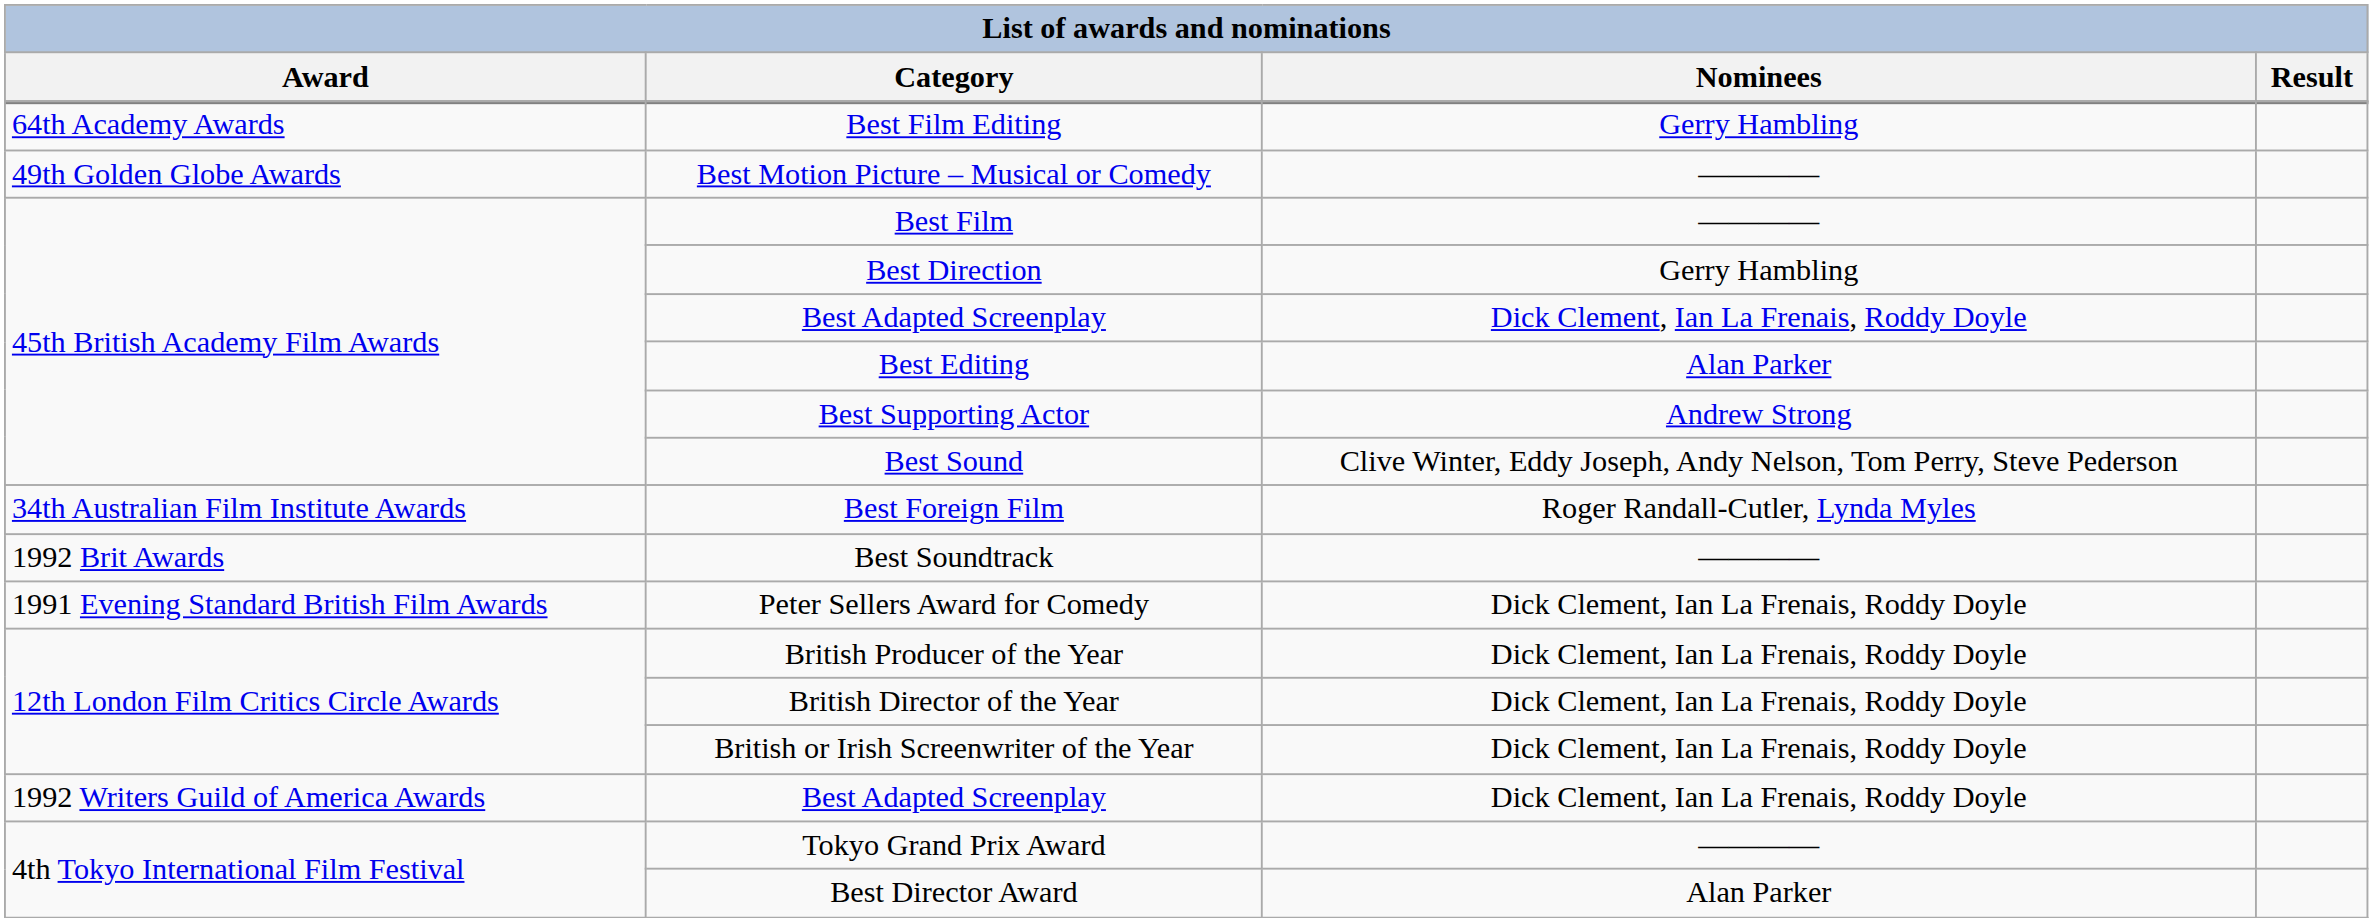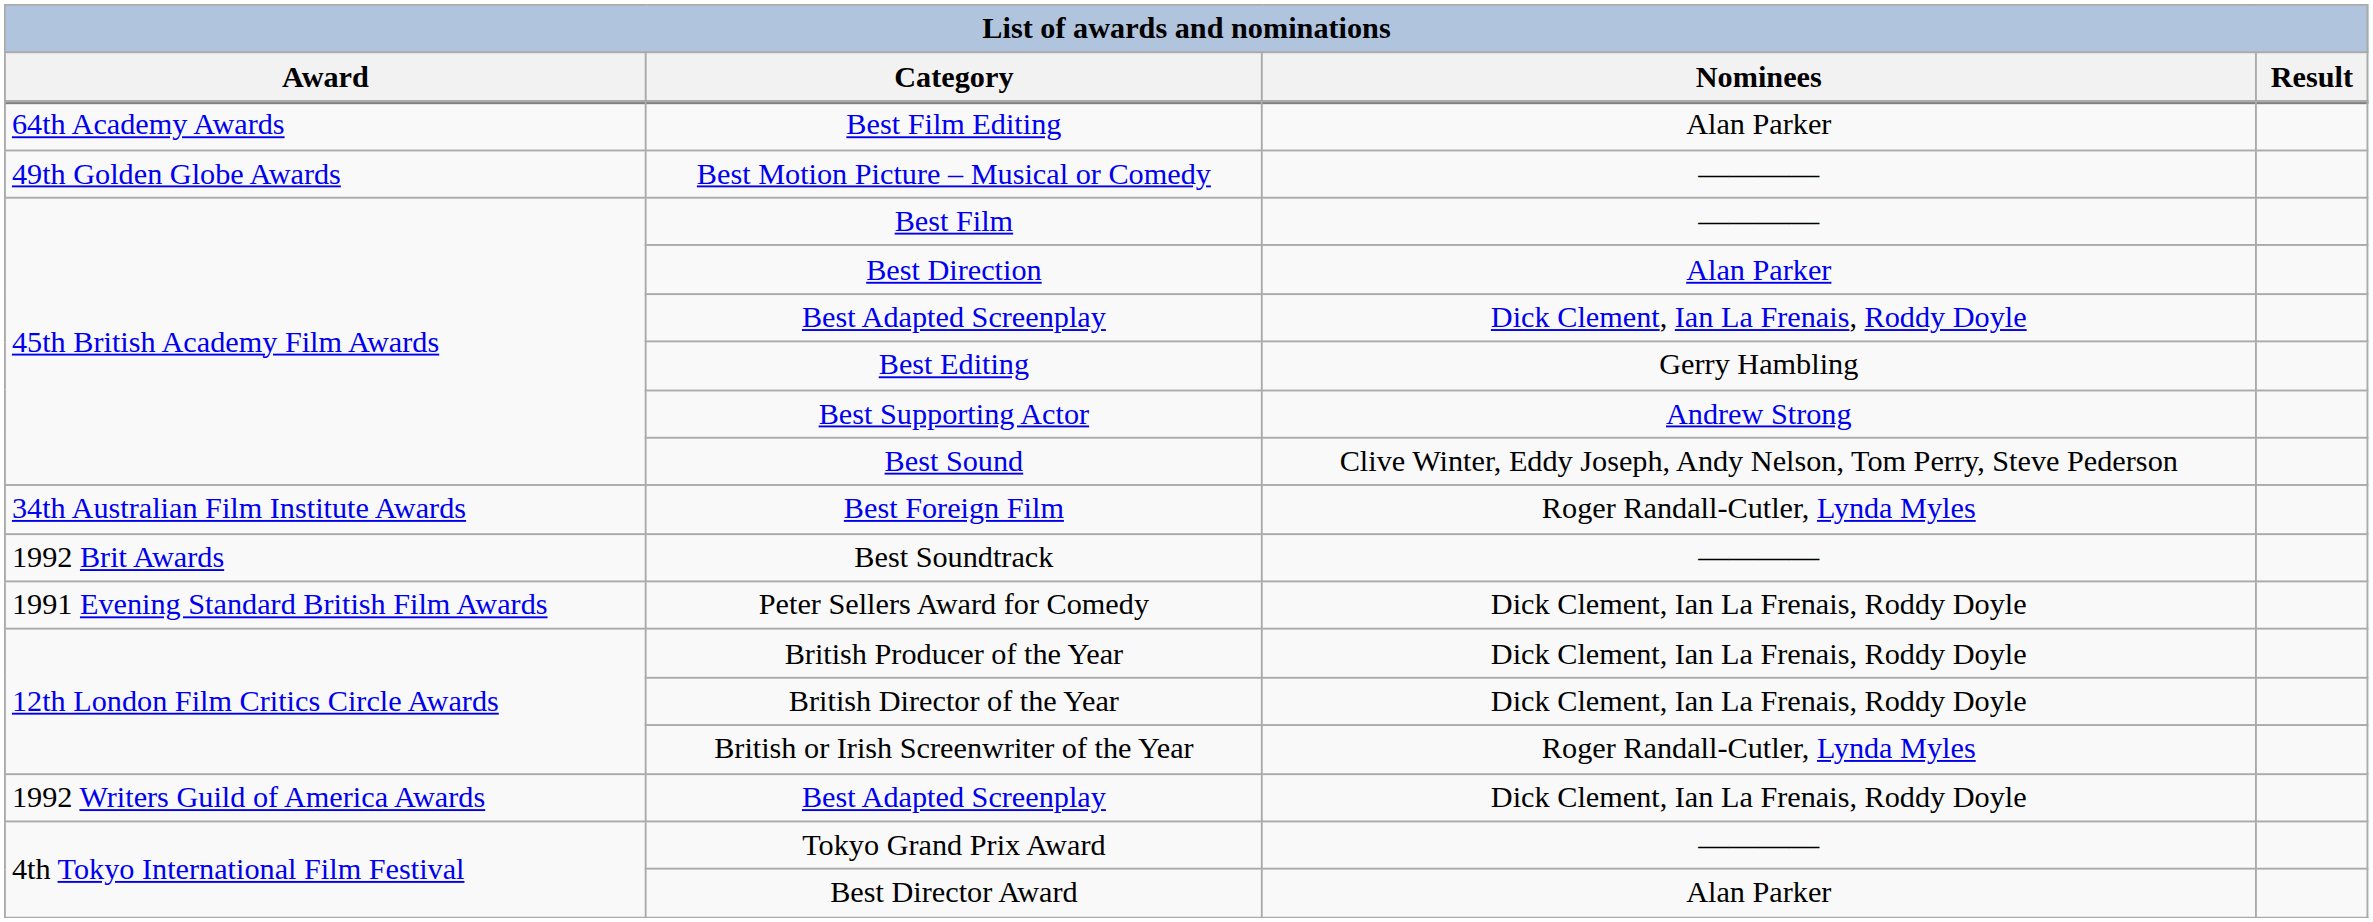Best Film Editing | Nominees: Gerry Hambling -> Alan Parker
Best Direction | Nominees: Gerry Hambling -> Alan Parker
Best Editing | Nominees: Alan Parker -> Gerry Hambling
British or Irish Screenwriter of the Year | Nominees: Dick Clement, Ian La Frenais, Roddy Doyle -> Roger Randall-Cutler, Lynda Myles
